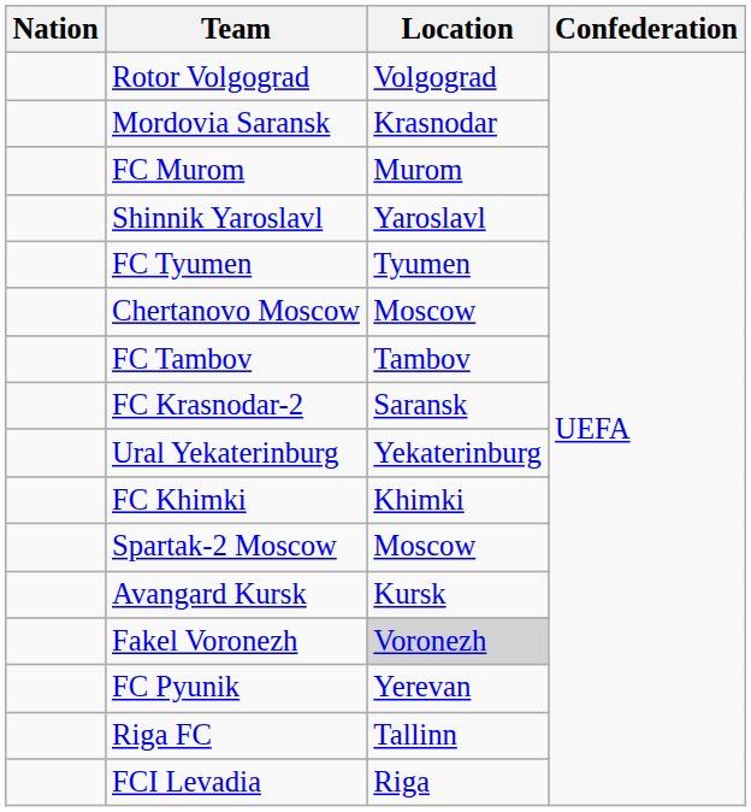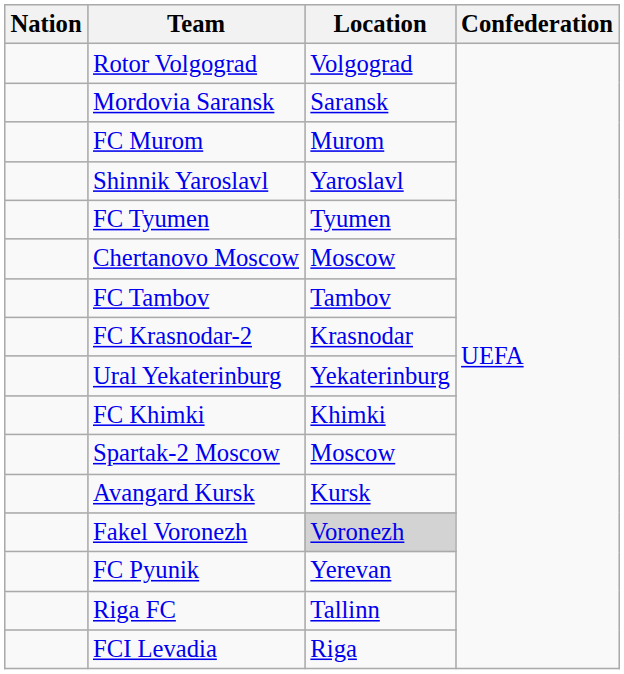Mordovia Saransk | Location: Krasnodar -> Saransk
FC Krasnodar-2 | Location: Saransk -> Krasnodar
